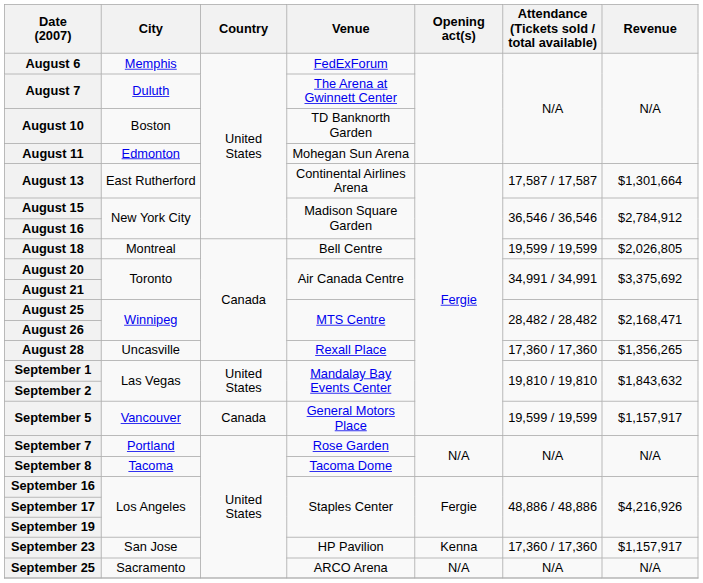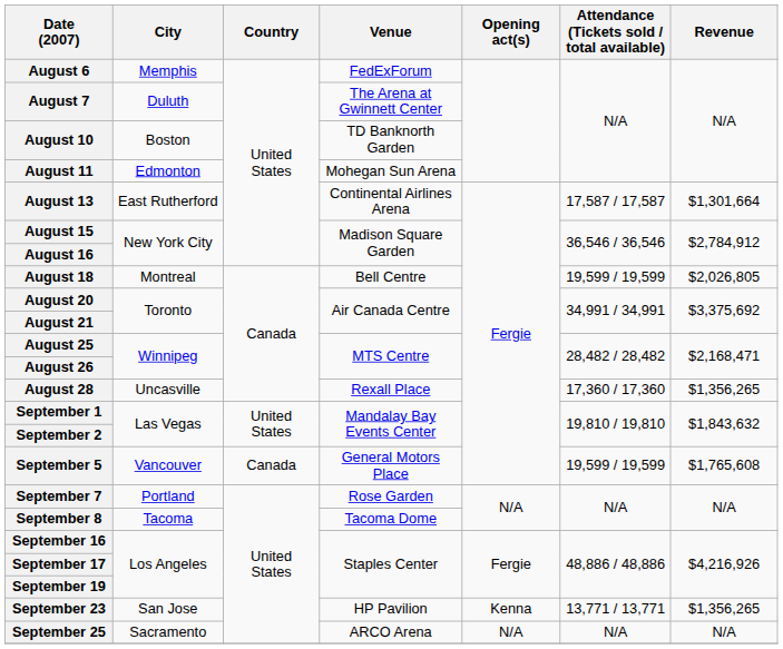September 5 | Revenue: $1,157,917 -> $1,765,608
September 23 | Attendance (Tickets sold / total available): 17,360 / 17,360 -> 13,771 / 13,771
September 23 | Revenue: $1,157,917 -> $1,356,265
